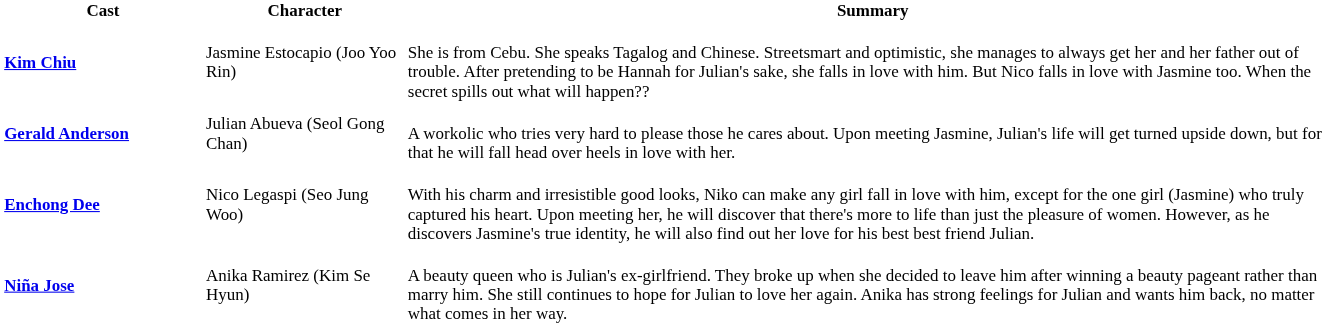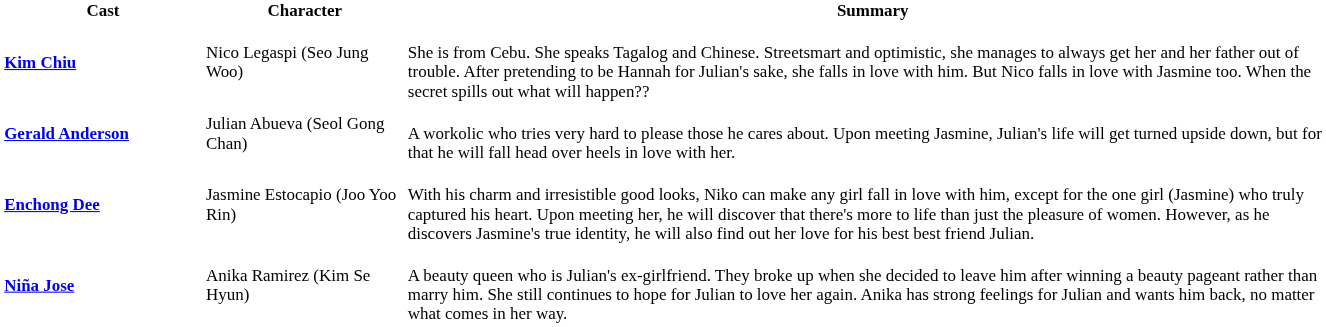Kim Chiu | Character: Jasmine Estocapio (Joo Yoo Rin) -> Nico Legaspi (Seo Jung Woo)
Enchong Dee | Character: Nico Legaspi (Seo Jung Woo) -> Jasmine Estocapio (Joo Yoo Rin)
